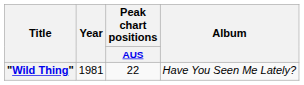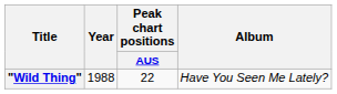"Wild Thing" | Year: 1981 -> 1988
